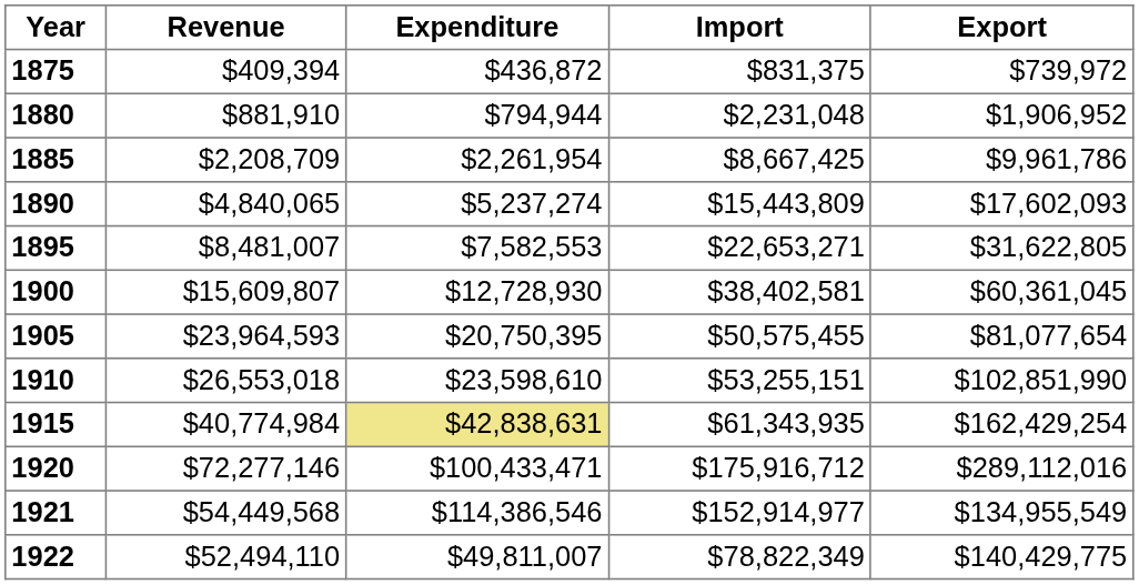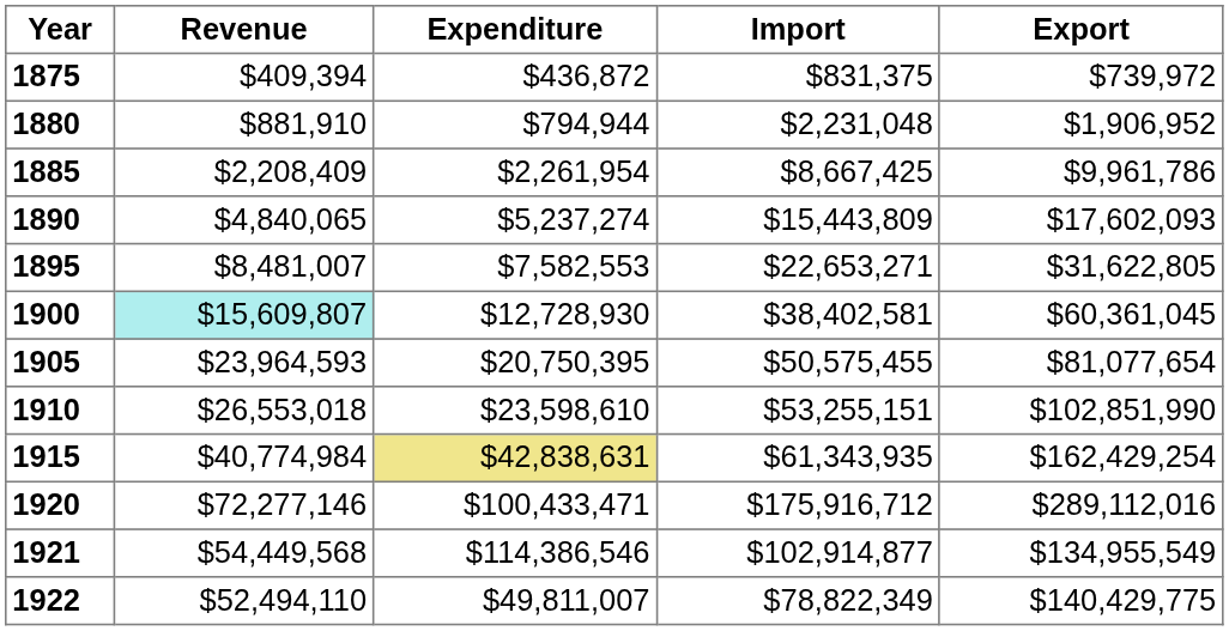1885 | Revenue: $2,208,709 -> $2,208,409
1900 | Revenue: no background -> paleturquoise background
1921 | Import: $152,914,977 -> $102,914,877
